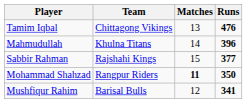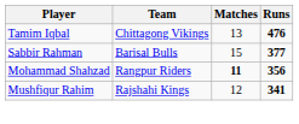- row: Mahmudullah | Khulna Titans | 14 | 396
Sabbir Rahman | Team: Rajshahi Kings -> Barisal Bulls
Mohammad Shahzad | Runs: 350 -> 356
Mushfiqur Rahim | Team: Barisal Bulls -> Rajshahi Kings
